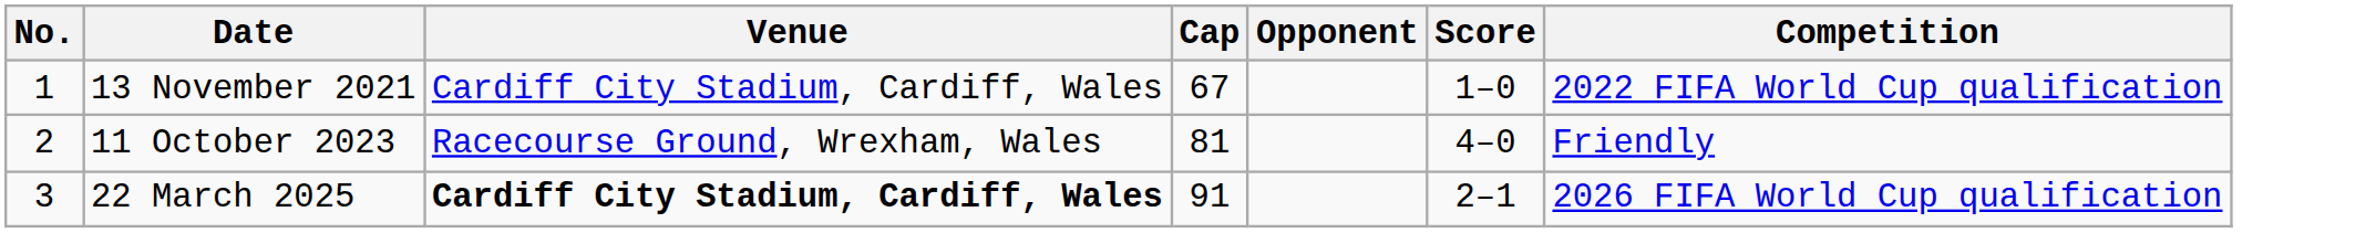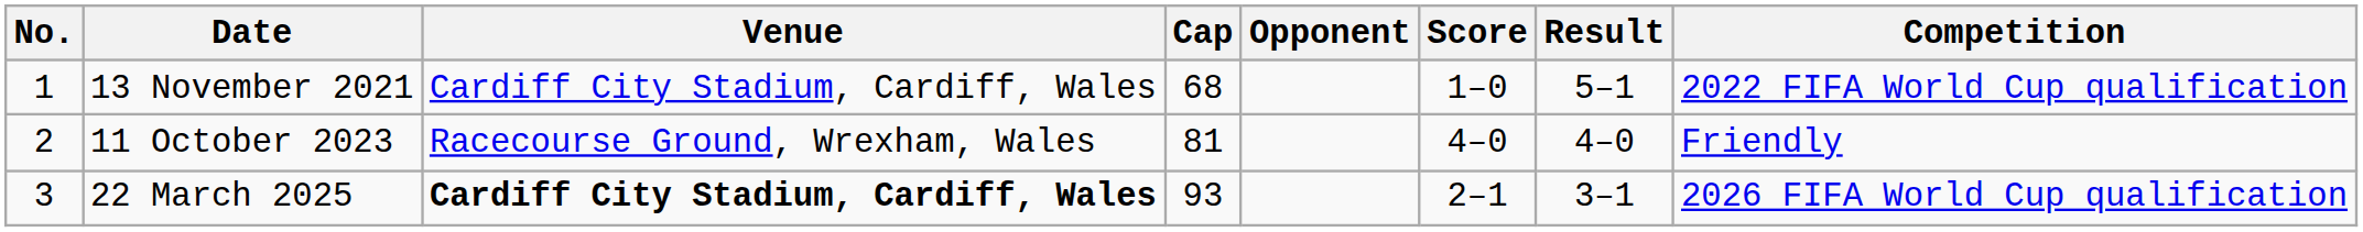+ column: Result | 5–1 | 4–0 | 3–1
13 November 2021 | Cap: 67 -> 68
22 March 2025 | Cap: 91 -> 93
